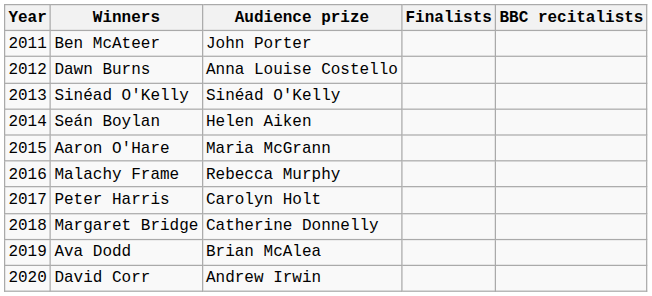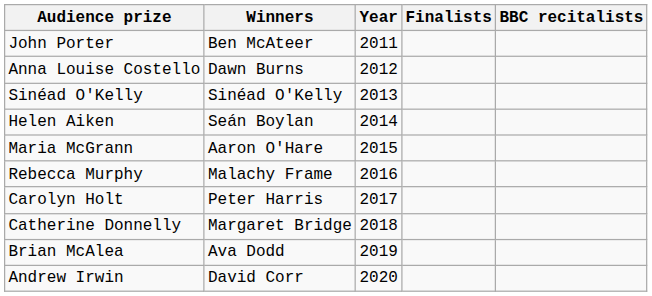columns swapped: Year <-> Audience prize
